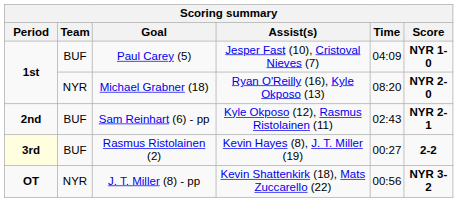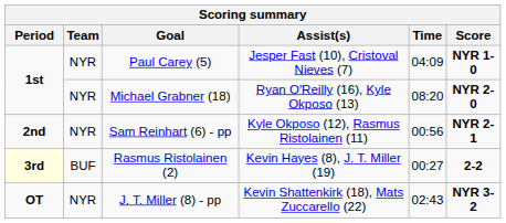Paul Carey (5) | Team: BUF -> NYR
Sam Reinhart (6) - pp | Team: BUF -> NYR
Sam Reinhart (6) - pp | Time: 02:43 -> 00:56
J. T. Miller (8) - pp | Time: 00:56 -> 02:43
